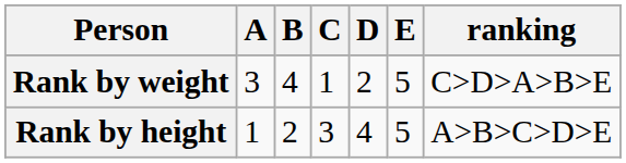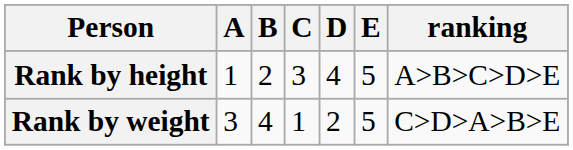rows swapped: Rank by height <-> Rank by weight
